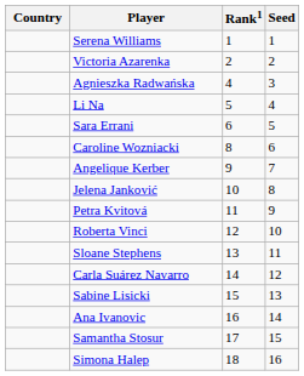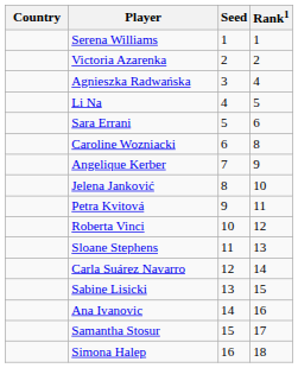columns swapped: Rank1 <-> Seed
